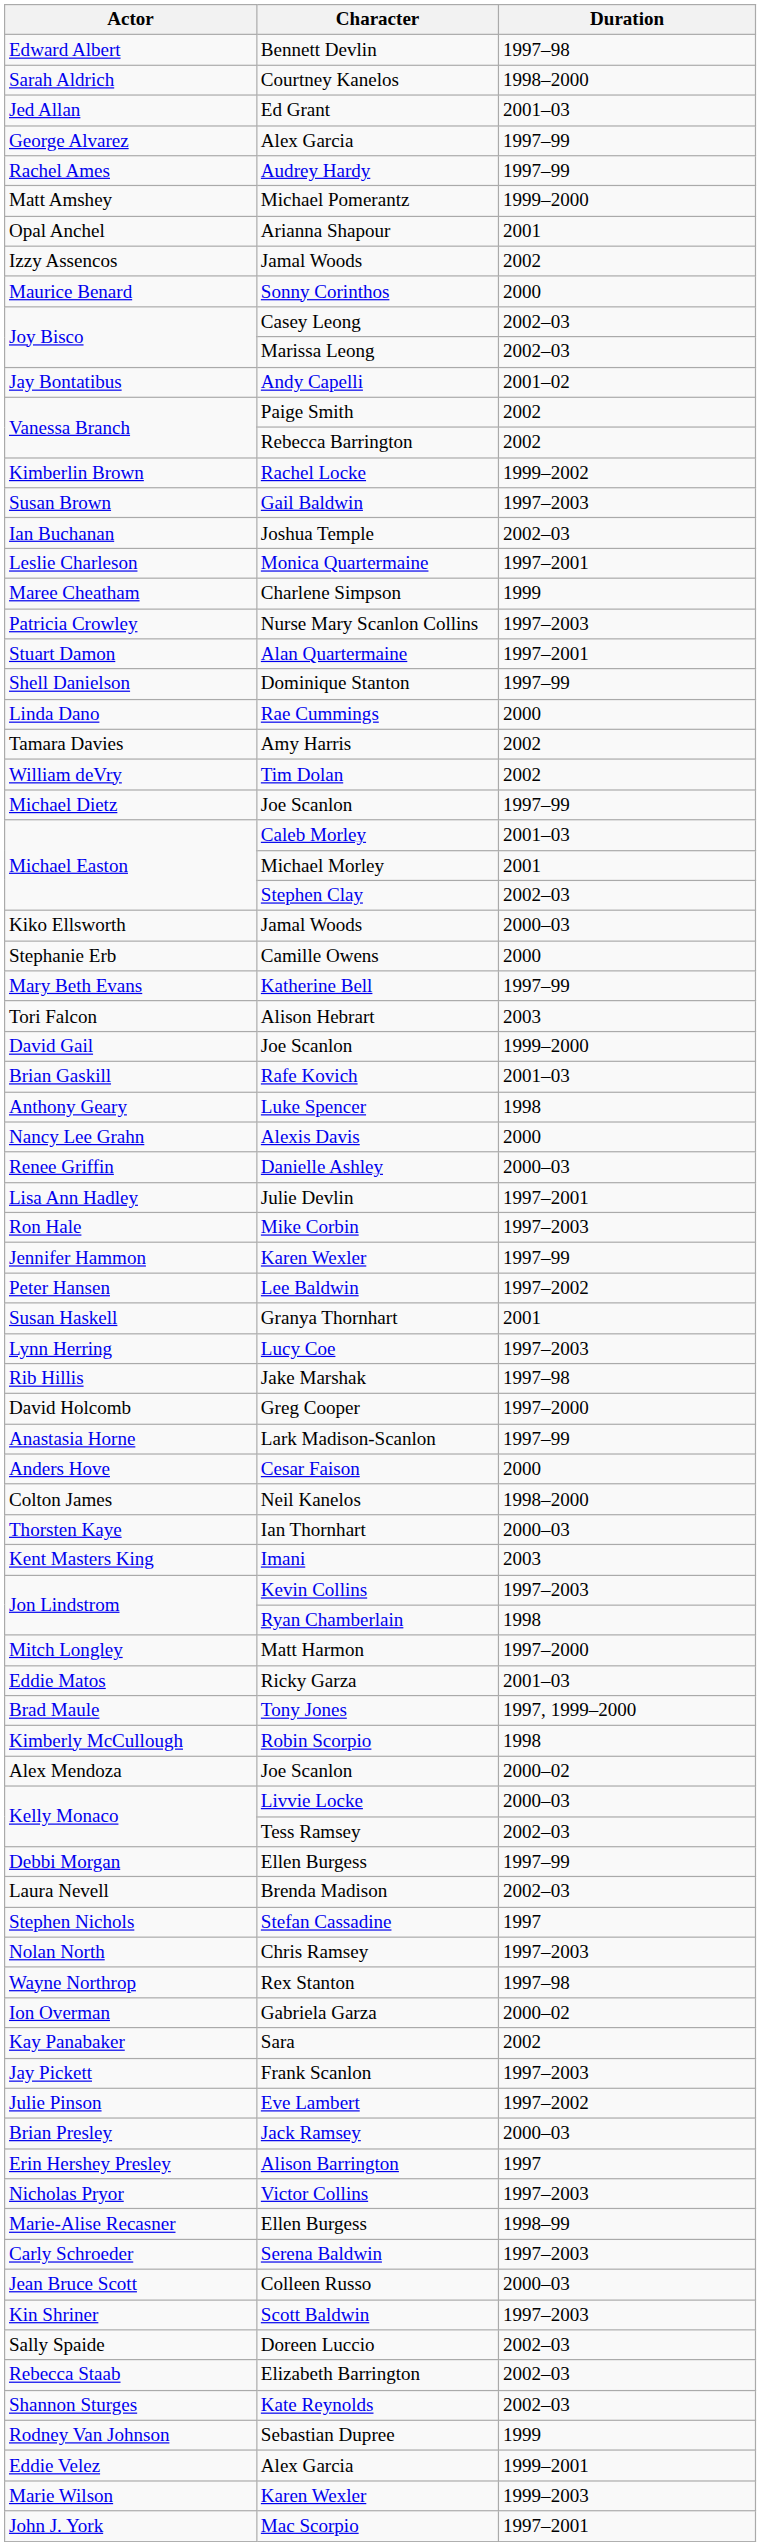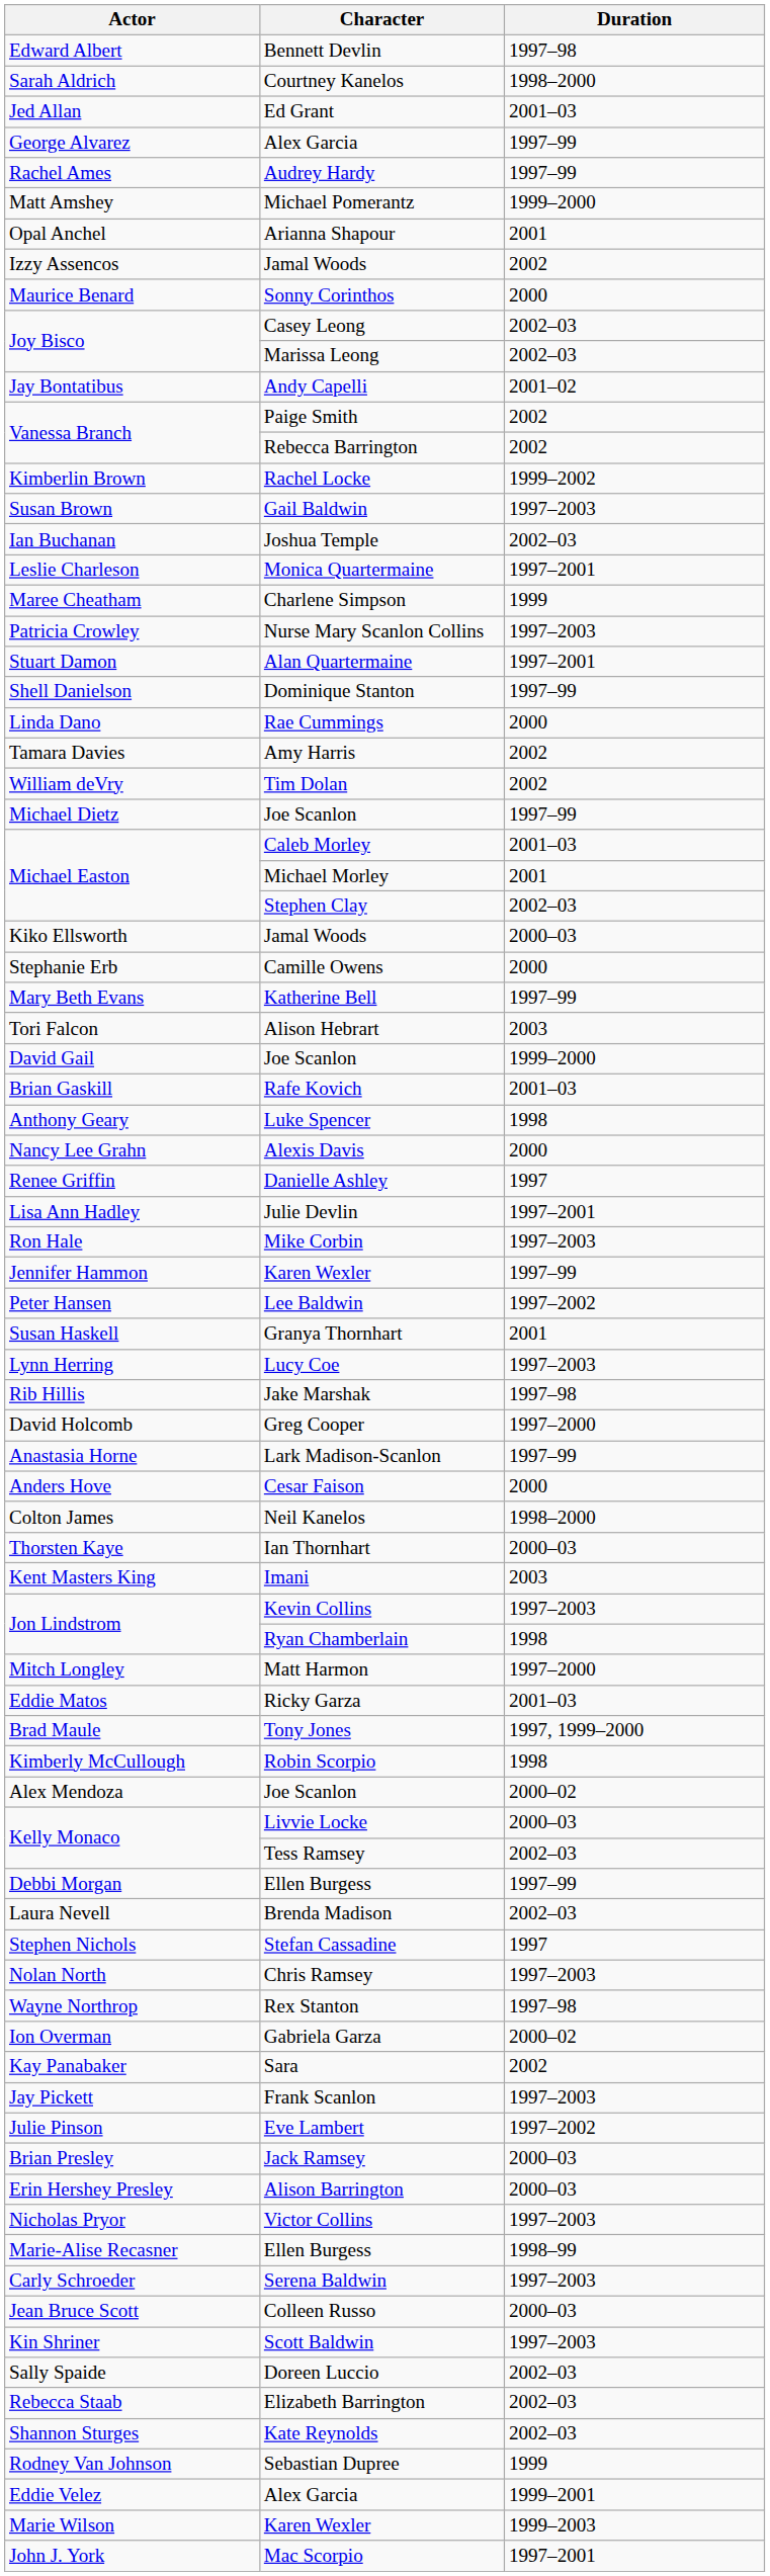Renee Griffin | Duration: 2000–03 -> 1997
Erin Hershey Presley | Duration: 1997 -> 2000–03
